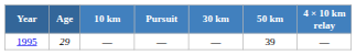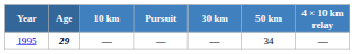1995 | Age: normal -> bold
1995 | 50 km: 39 -> 34
